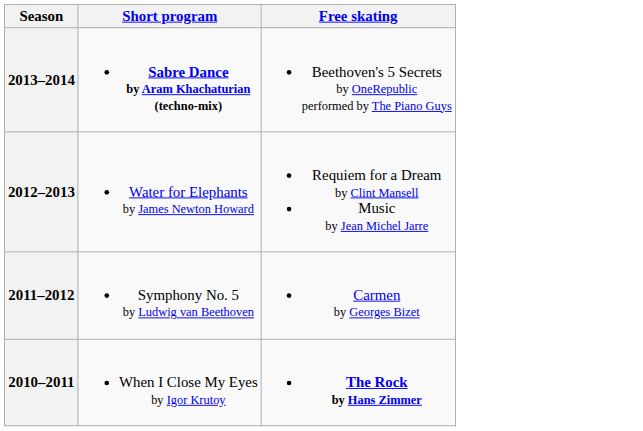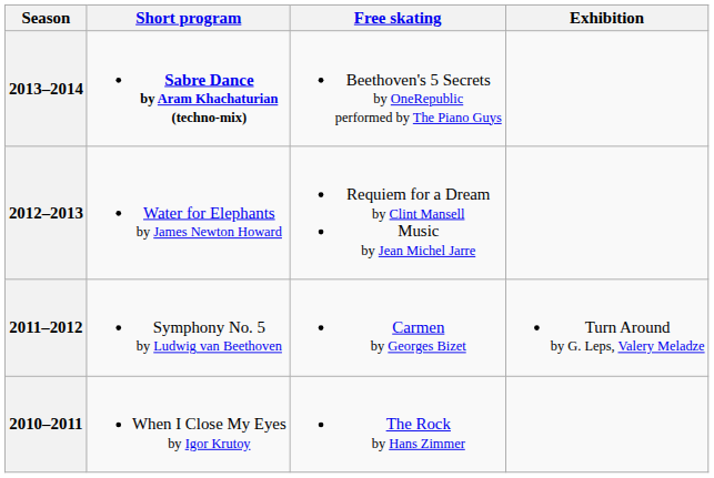+ column: Exhibition | Turn Around by G. Leps, Valery Meladze
2010–2011 | Free skating: bold -> normal
